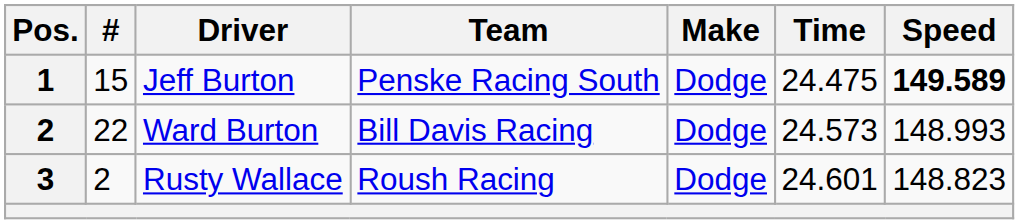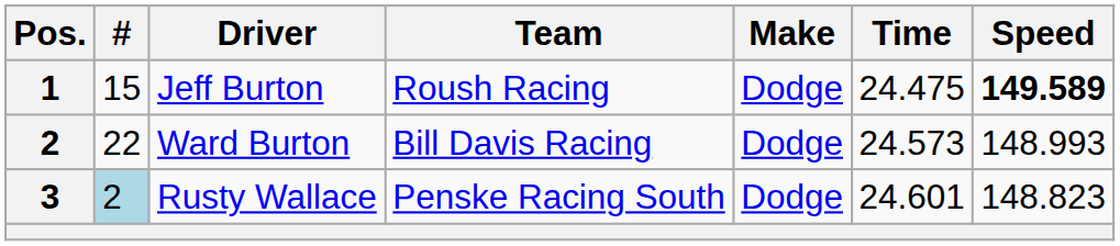Jeff Burton | Team: Penske Racing South -> Roush Racing
Rusty Wallace | #: no background -> lightblue background
Rusty Wallace | Team: Roush Racing -> Penske Racing South
